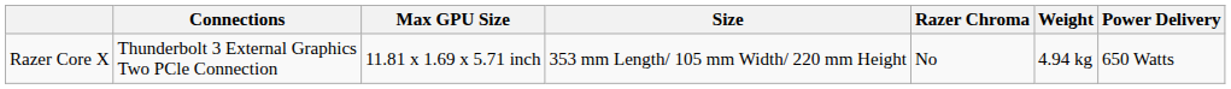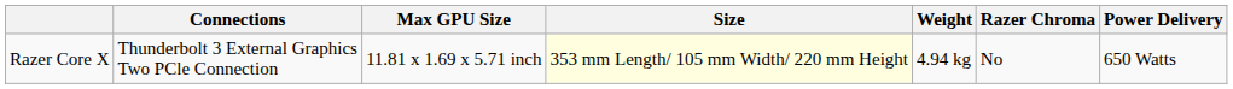columns swapped: Weight <-> Razer Chroma
Razer Core X | Size: no background -> lightyellow background
